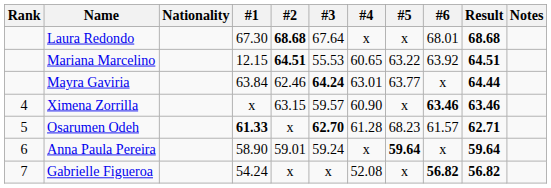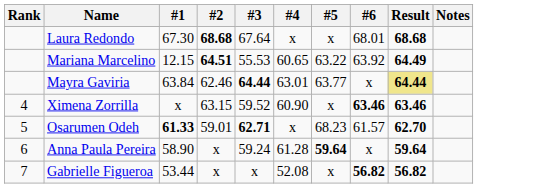- column: Nationality
Mariana Marcelino | Result: 64.51 -> 64.49
Mayra Gaviria | #3: 64.24 -> 64.44
Mayra Gaviria | Result: no background -> khaki background
Ximena Zorrilla | #3: 59.57 -> 59.52
Osarumen Odeh | #2: x -> 59.01
Osarumen Odeh | #3: 62.70 -> 62.71
Osarumen Odeh | #4: 61.28 -> x
Osarumen Odeh | Result: 62.71 -> 62.70
Anna Paula Pereira | #2: 59.01 -> x
Anna Paula Pereira | #4: x -> 61.28
Gabrielle Figueroa | #1: 54.24 -> 53.44
